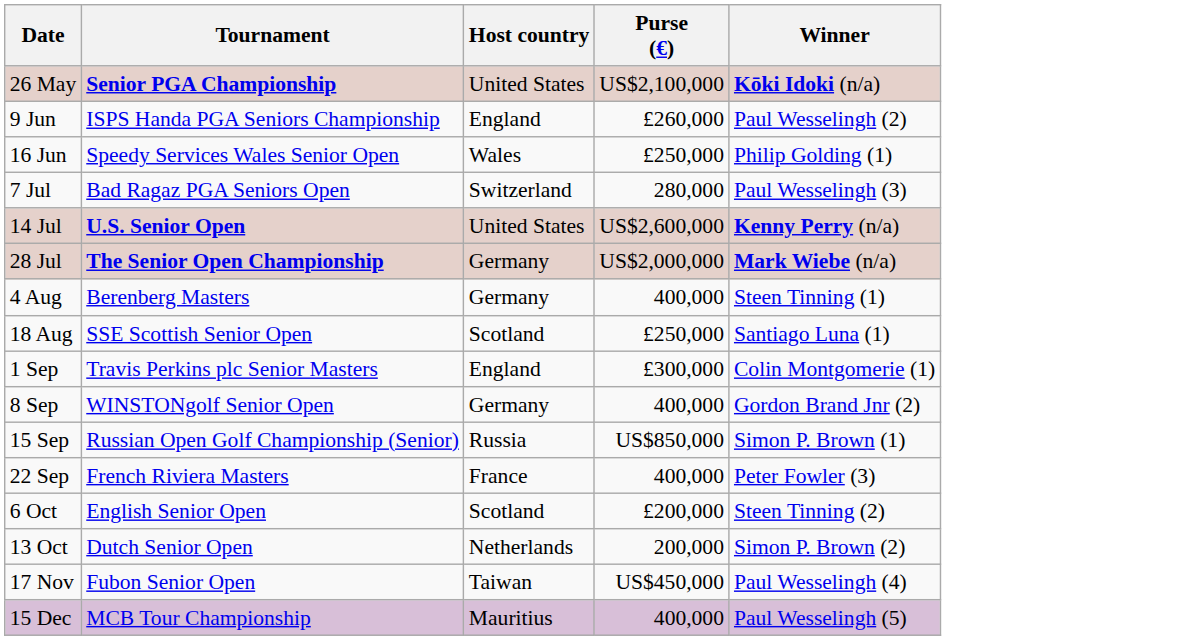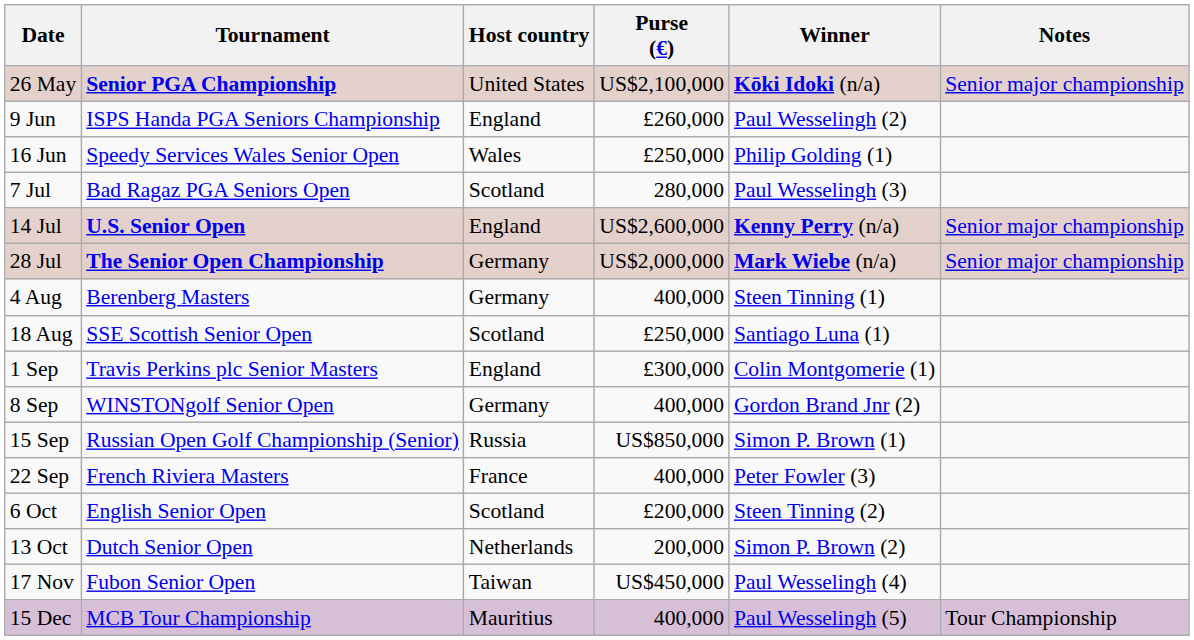+ column: Notes | Senior major championship | Senior major championship | Senior major championship | Tour Championship
7 Jul | Host country: Switzerland -> Scotland
14 Jul | Host country: United States -> England
